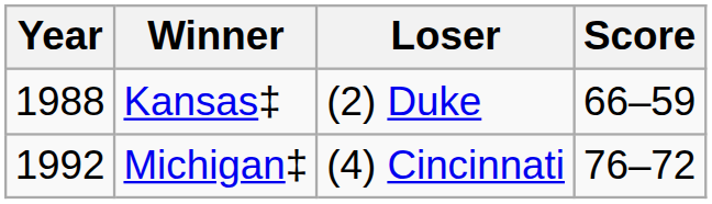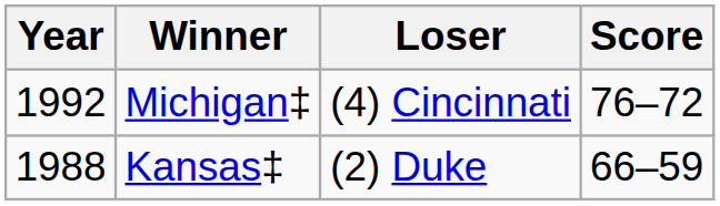rows swapped: Kansas‡ <-> Michigan‡
